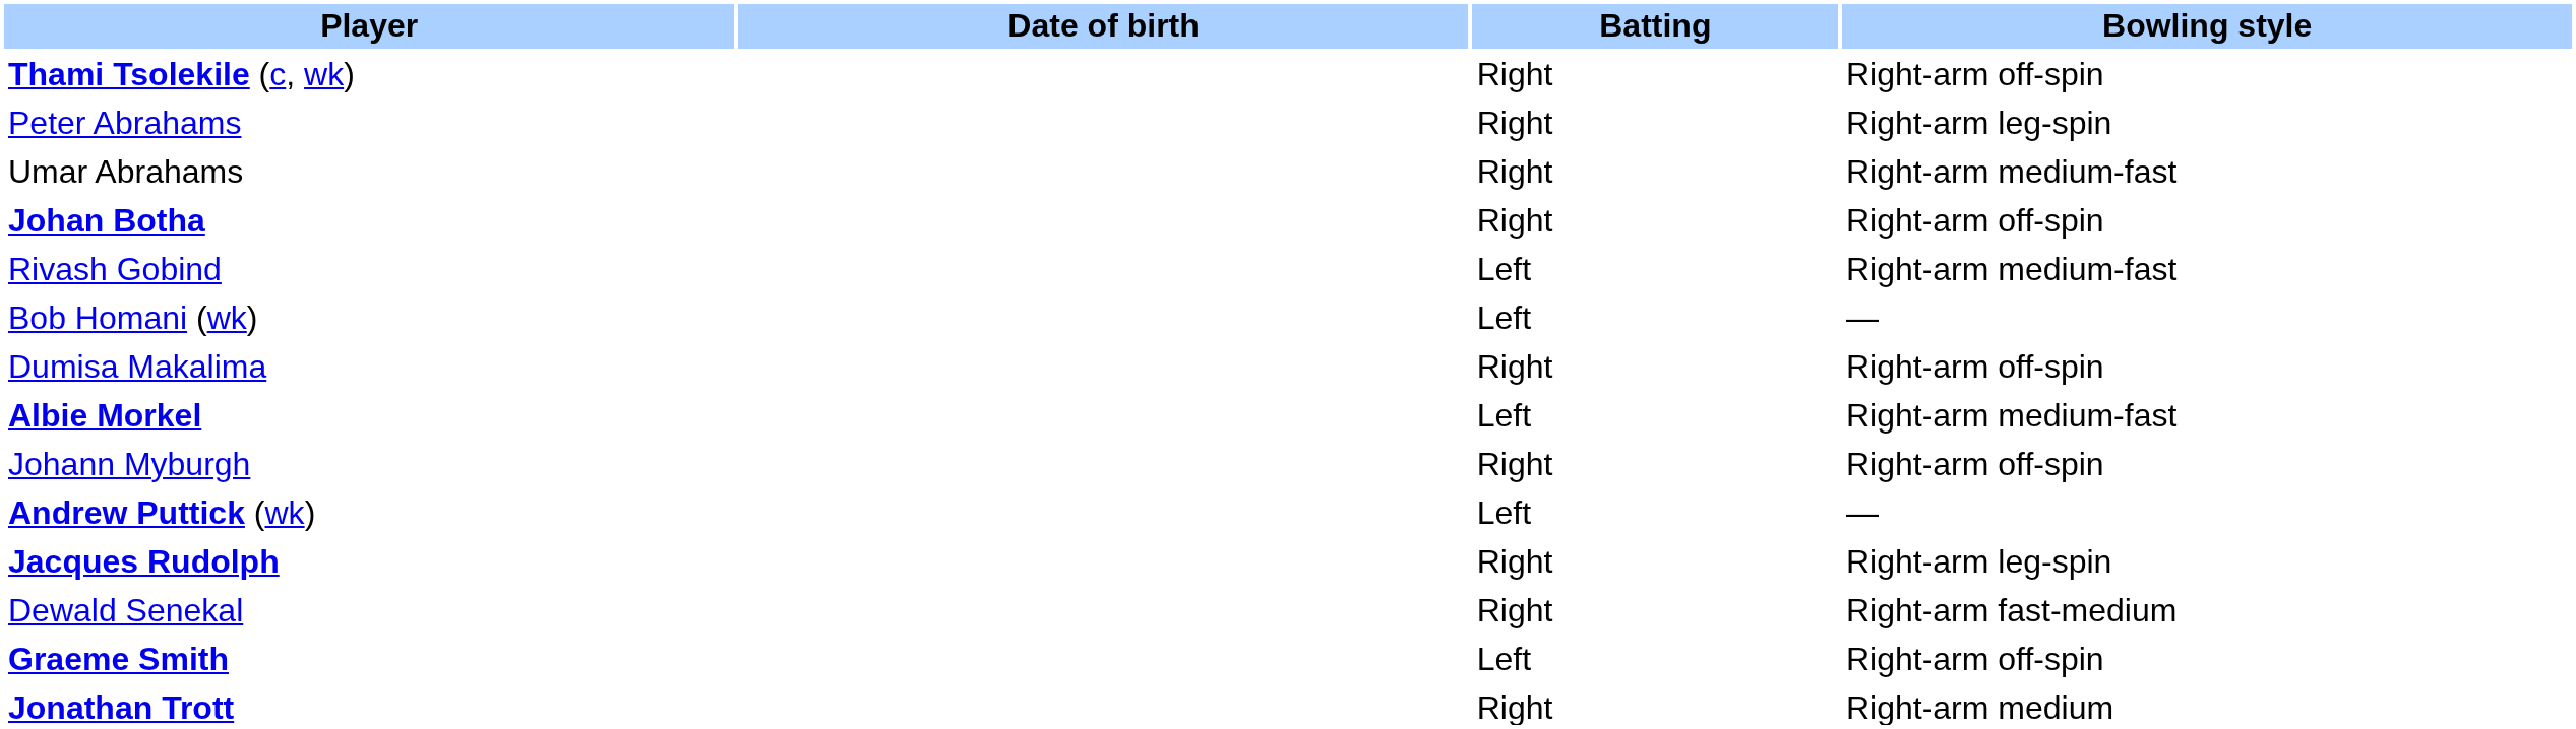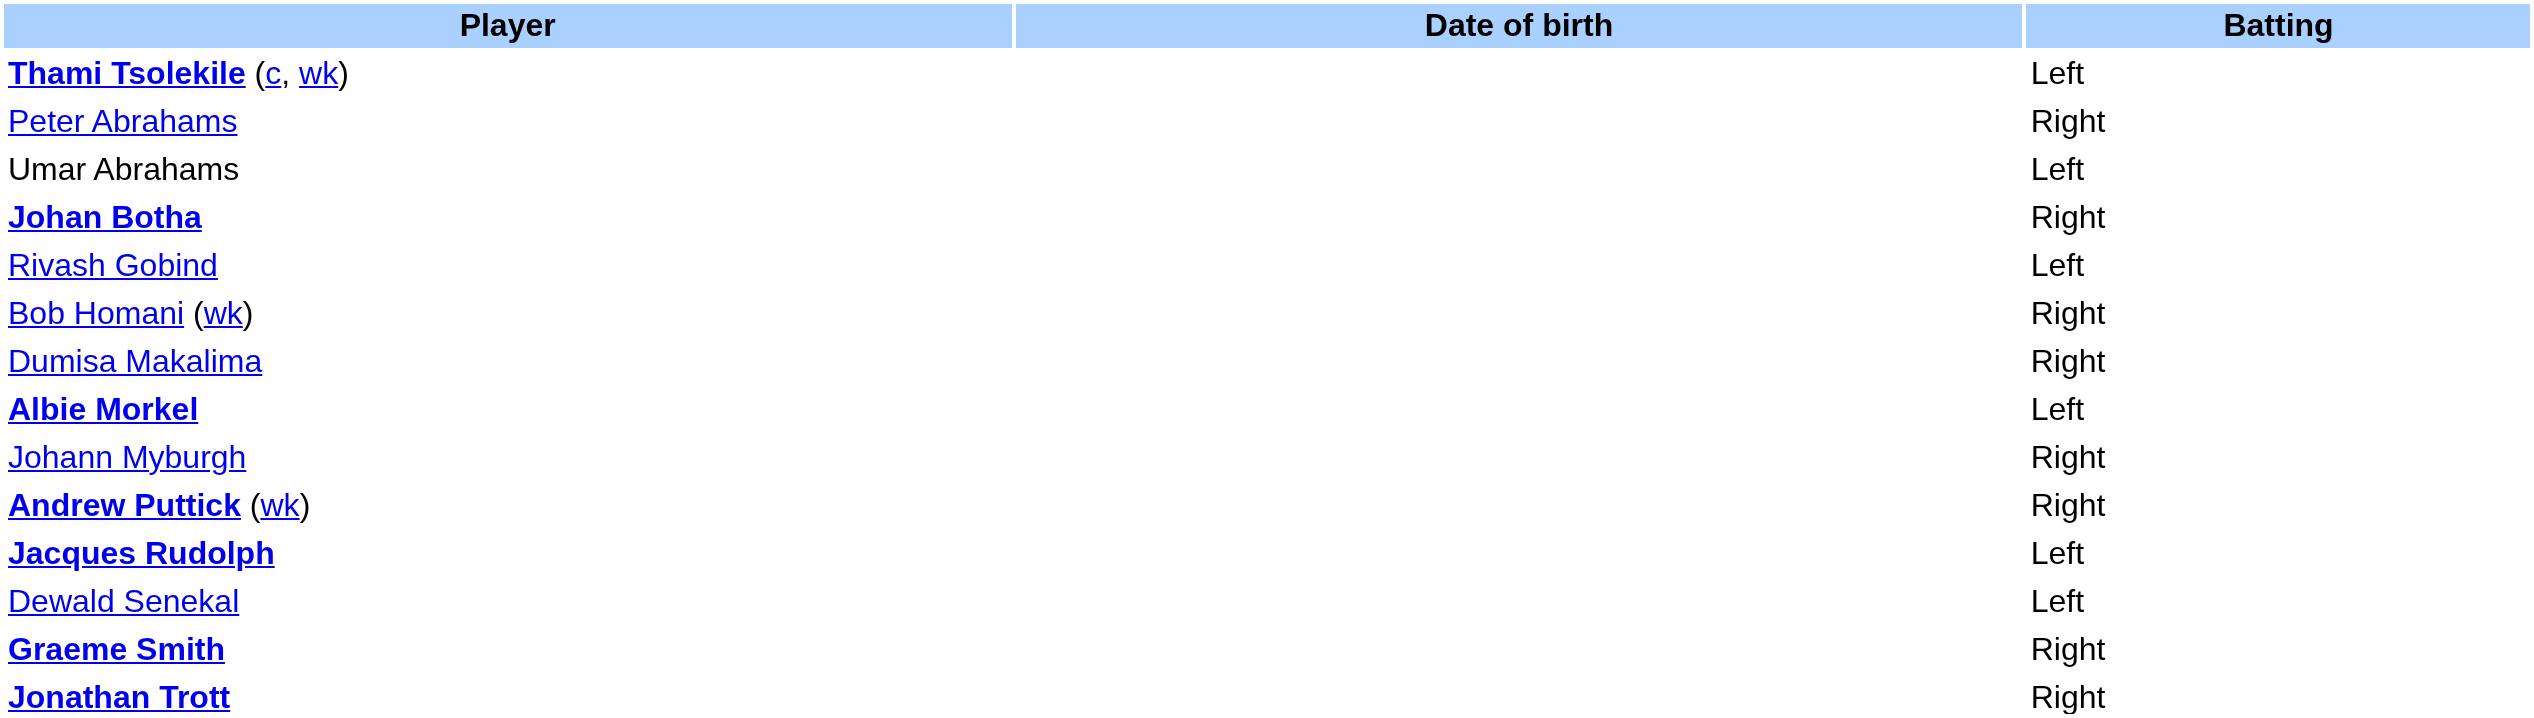- column: Bowling style | Right-arm off-spin | Right-arm leg-spin | Right-arm medium-fast | Right-arm off-spin | Right-arm medium-fast | — | Right-arm off-spin | Right-arm medium-fast | Right-arm off-spin | — | Right-arm leg-spin | Right-arm fast-medium | Right-arm off-spin | Right-arm medium
Thami Tsolekile (c, wk) | Batting: Right -> Left
Umar Abrahams | Batting: Right -> Left
Bob Homani (wk) | Batting: Left -> Right
Andrew Puttick (wk) | Batting: Left -> Right
Jacques Rudolph | Batting: Right -> Left
Dewald Senekal | Batting: Right -> Left
Graeme Smith | Batting: Left -> Right
